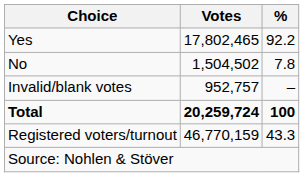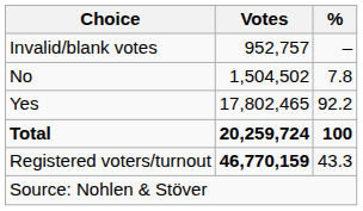rows swapped: Yes <-> Invalid/blank votes
Registered voters/turnout | Votes: normal -> bold
